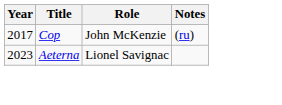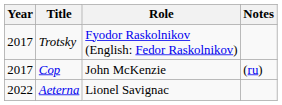+ row: 2017 | Trotsky | Fyodor Raskolnikov (English: Fedor Raskolnikov)
Aeterna | Year: 2023 -> 2022
